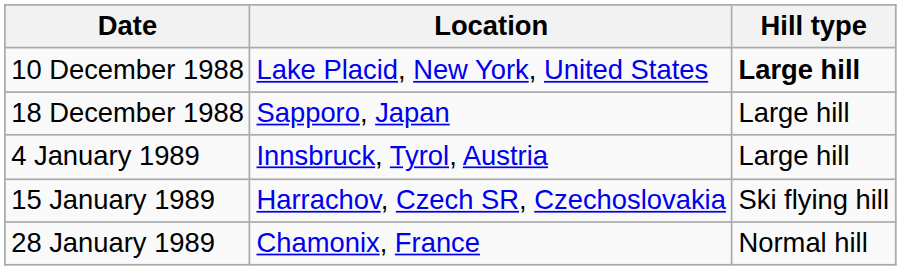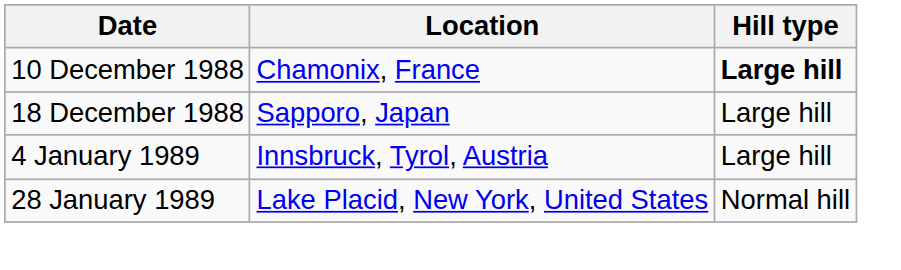10 December 1988 | Location: Lake Placid, New York, United States -> Chamonix, France
- row: 15 January 1989 | Harrachov, Czech SR, Czechoslovakia | Ski flying hill
28 January 1989 | Location: Chamonix, France -> Lake Placid, New York, United States
